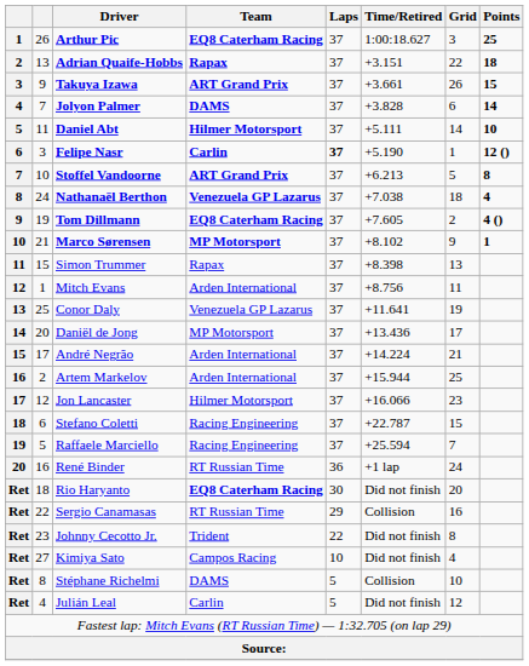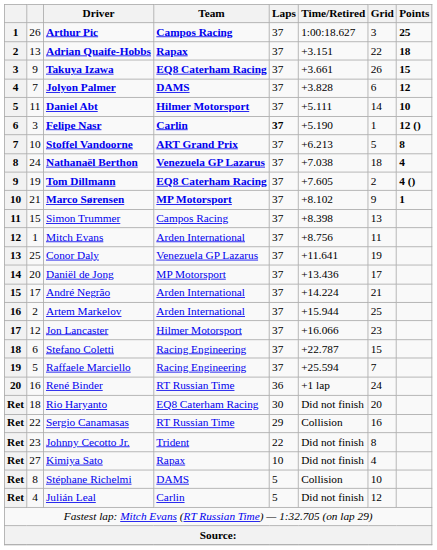Arthur Pic | Team: EQ8 Caterham Racing -> Campos Racing
Takuya Izawa | Team: ART Grand Prix -> EQ8 Caterham Racing
Jolyon Palmer | Points: 14 -> 12
Simon Trummer | Team: Rapax -> Campos Racing
Rio Haryanto | Team: bold -> normal
Kimiya Sato | Team: Campos Racing -> Rapax
